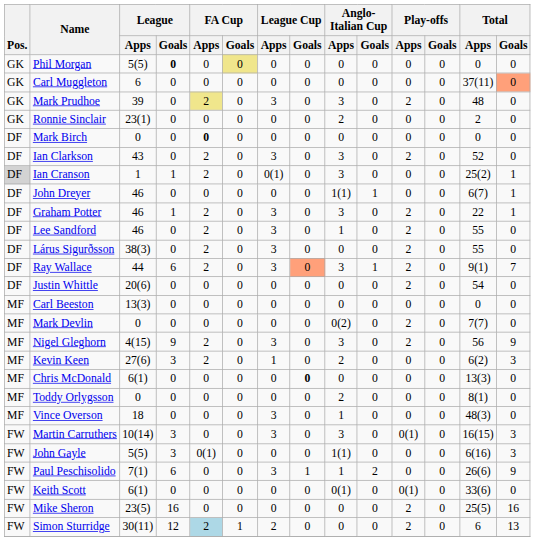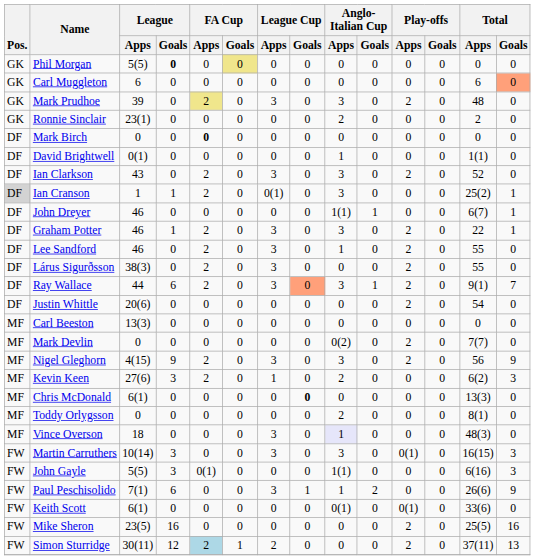Carl Muggleton | Total / Apps: 37(11) -> 6
+ row: DF | David Brightwell | 0(1) | 0 | 0 | 0 | 0 | 0 | 1 | 0 | 0 | 0 | 1(1) | 0
Vince Overson | Anglo-Italian Cup / Apps: no background -> lavender background
Simon Sturridge | Total / Apps: 6 -> 37(11)
